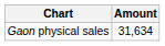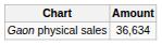Gaon physical sales | Amount: 31,634 -> 36,634
